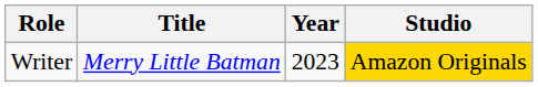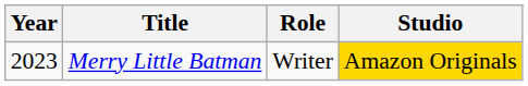columns swapped: Year <-> Role
